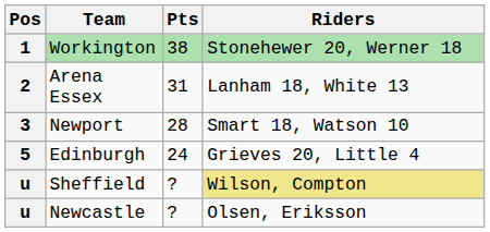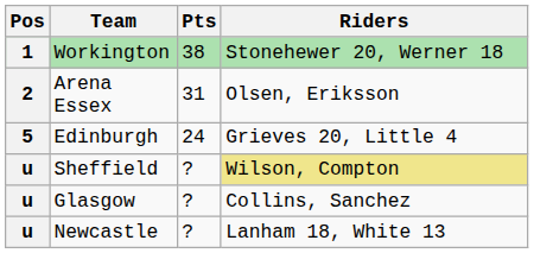Arena Essex | Riders: Lanham 18, White 13 -> Olsen, Eriksson
- row: 3 | Newport | 28 | Smart 18, Watson 10
+ row: u | Glasgow | ? | Collins, Sanchez
Newcastle | Riders: Olsen, Eriksson -> Lanham 18, White 13
